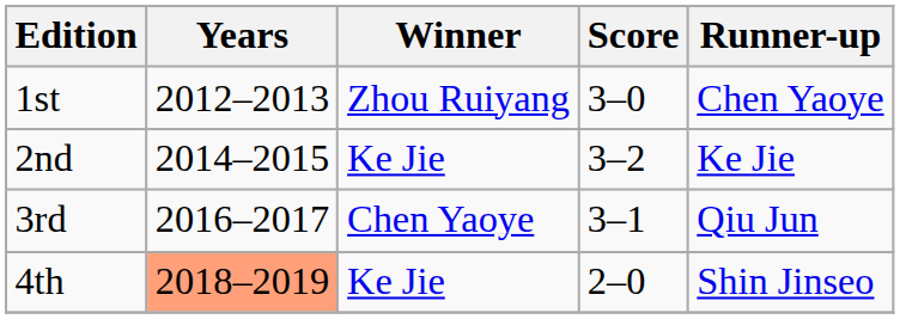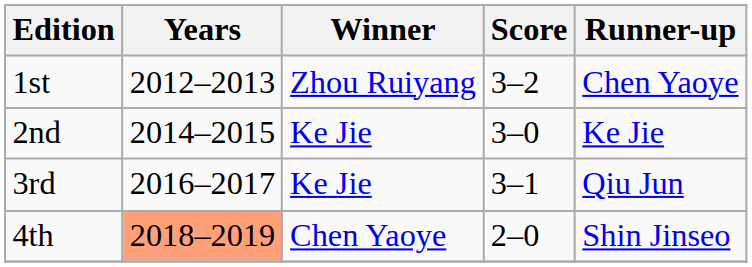1st | Score: 3–0 -> 3–2
2nd | Score: 3–2 -> 3–0
3rd | Winner: Chen Yaoye -> Ke Jie
4th | Winner: Ke Jie -> Chen Yaoye
